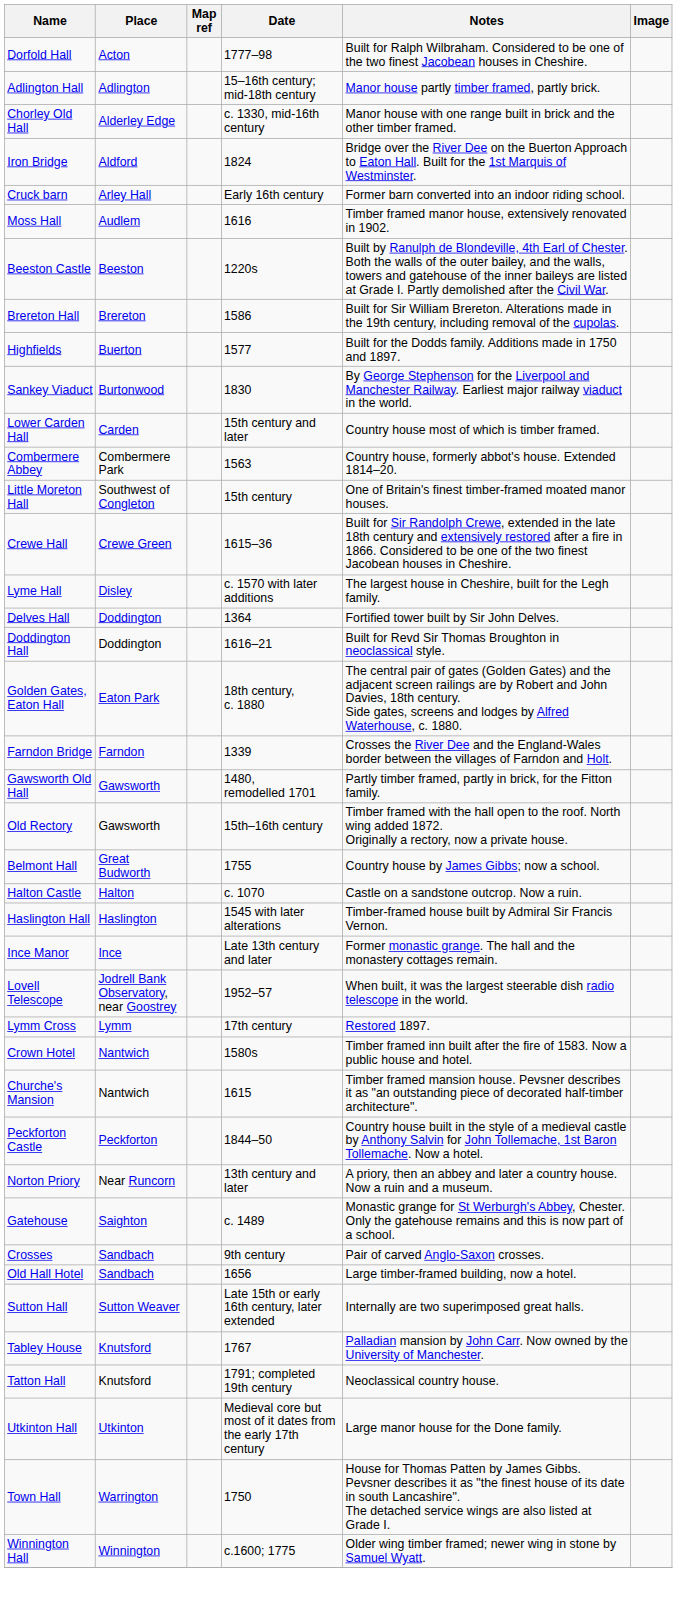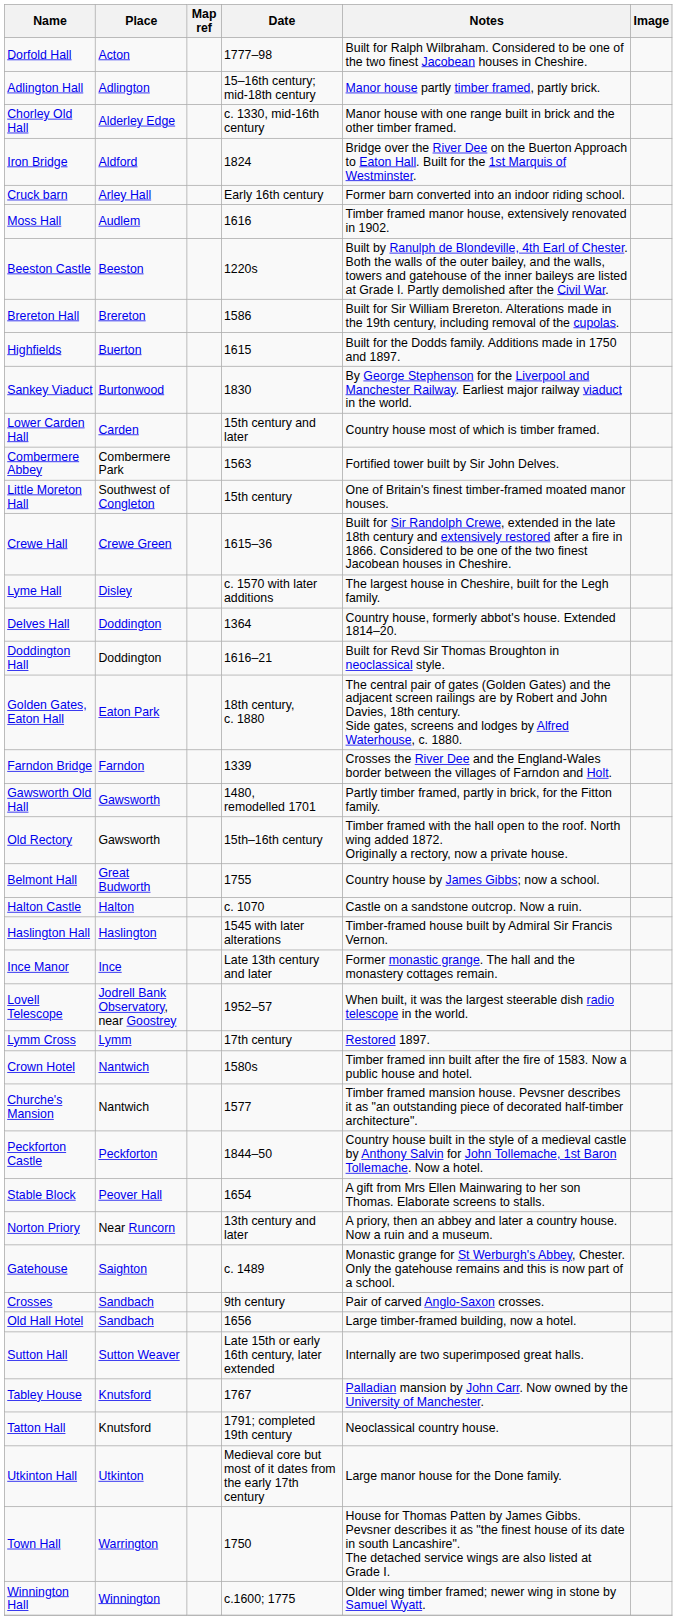Highfields | Date: 1577 -> 1615
Combermere Abbey | Notes: Country house, formerly abbot's house. Extended 1814–20. -> Fortified tower built by Sir John Delves.
Delves Hall | Notes: Fortified tower built by Sir John Delves. -> Country house, formerly abbot's house. Extended 1814–20.
Churche's Mansion | Date: 1615 -> 1577
+ row: Stable Block | Peover Hall | 1654 | A gift from Mrs Ellen Mainwaring to her son Thomas. Elaborate screens to stalls.
